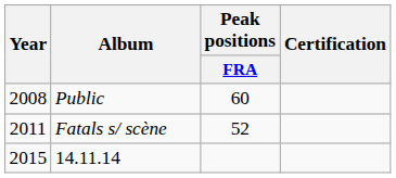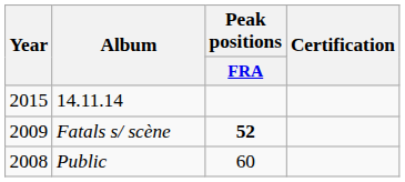rows swapped: Public <-> 14.11.14
Fatals s/ scène | Year: 2011 -> 2009
Fatals s/ scène | Peak positions / FRA: normal -> bold
